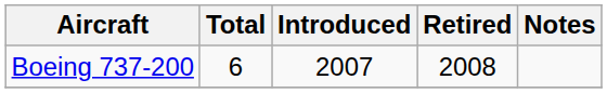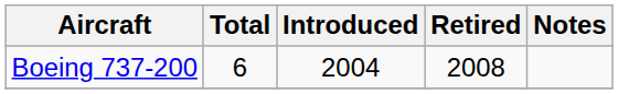Boeing 737-200 | Introduced: 2007 -> 2004
